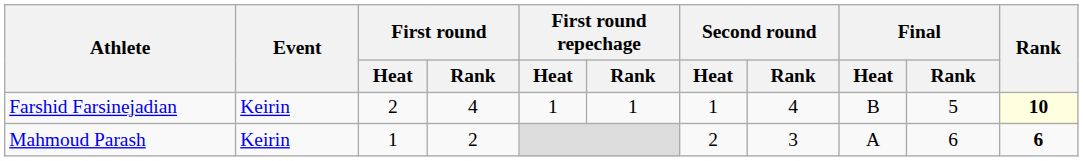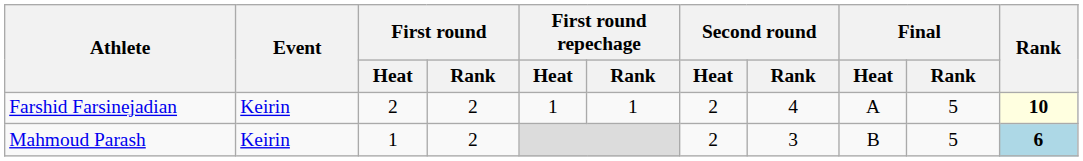Farshid Farsinejadian | First round / Rank: 4 -> 2
Farshid Farsinejadian | Second round / Heat: 1 -> 2
Farshid Farsinejadian | Final / Heat: B -> A
Mahmoud Parash | Final / Heat: A -> B
Mahmoud Parash | Final / Rank: 6 -> 5
Mahmoud Parash | Rank: no background -> lightblue background
